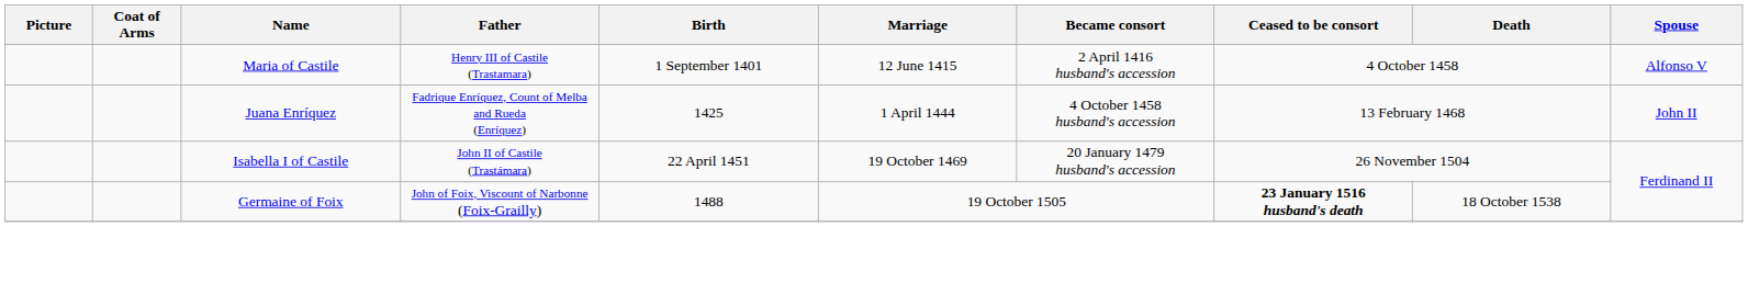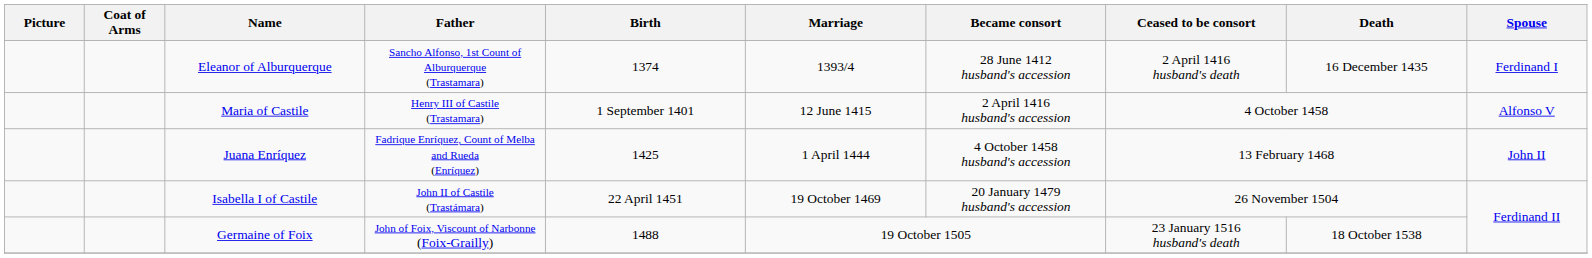+ row: Eleanor of Alburquerque | Sancho Alfonso, 1st Count of Alburquerque (Trastamara) | 1374 | 1393/4 | 28 June 1412 husband's accession | 2 April 1416 husband's death | 16 December 1435 | Ferdinand I
Germaine of Foix | Ceased to be consort: bold -> normal
